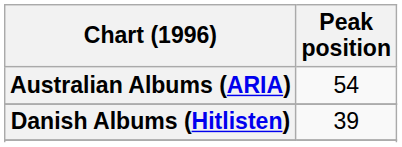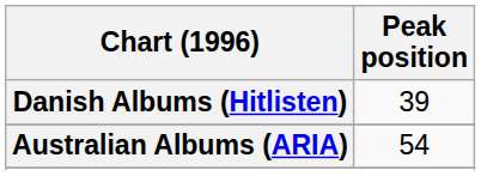rows swapped: Australian Albums (ARIA) <-> Danish Albums (Hitlisten)
